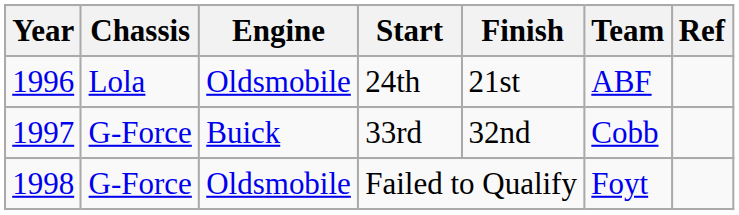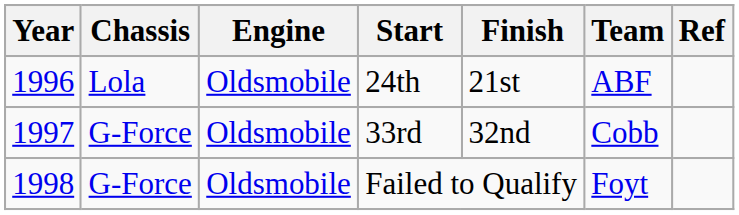33rd | Engine: Buick -> Oldsmobile
